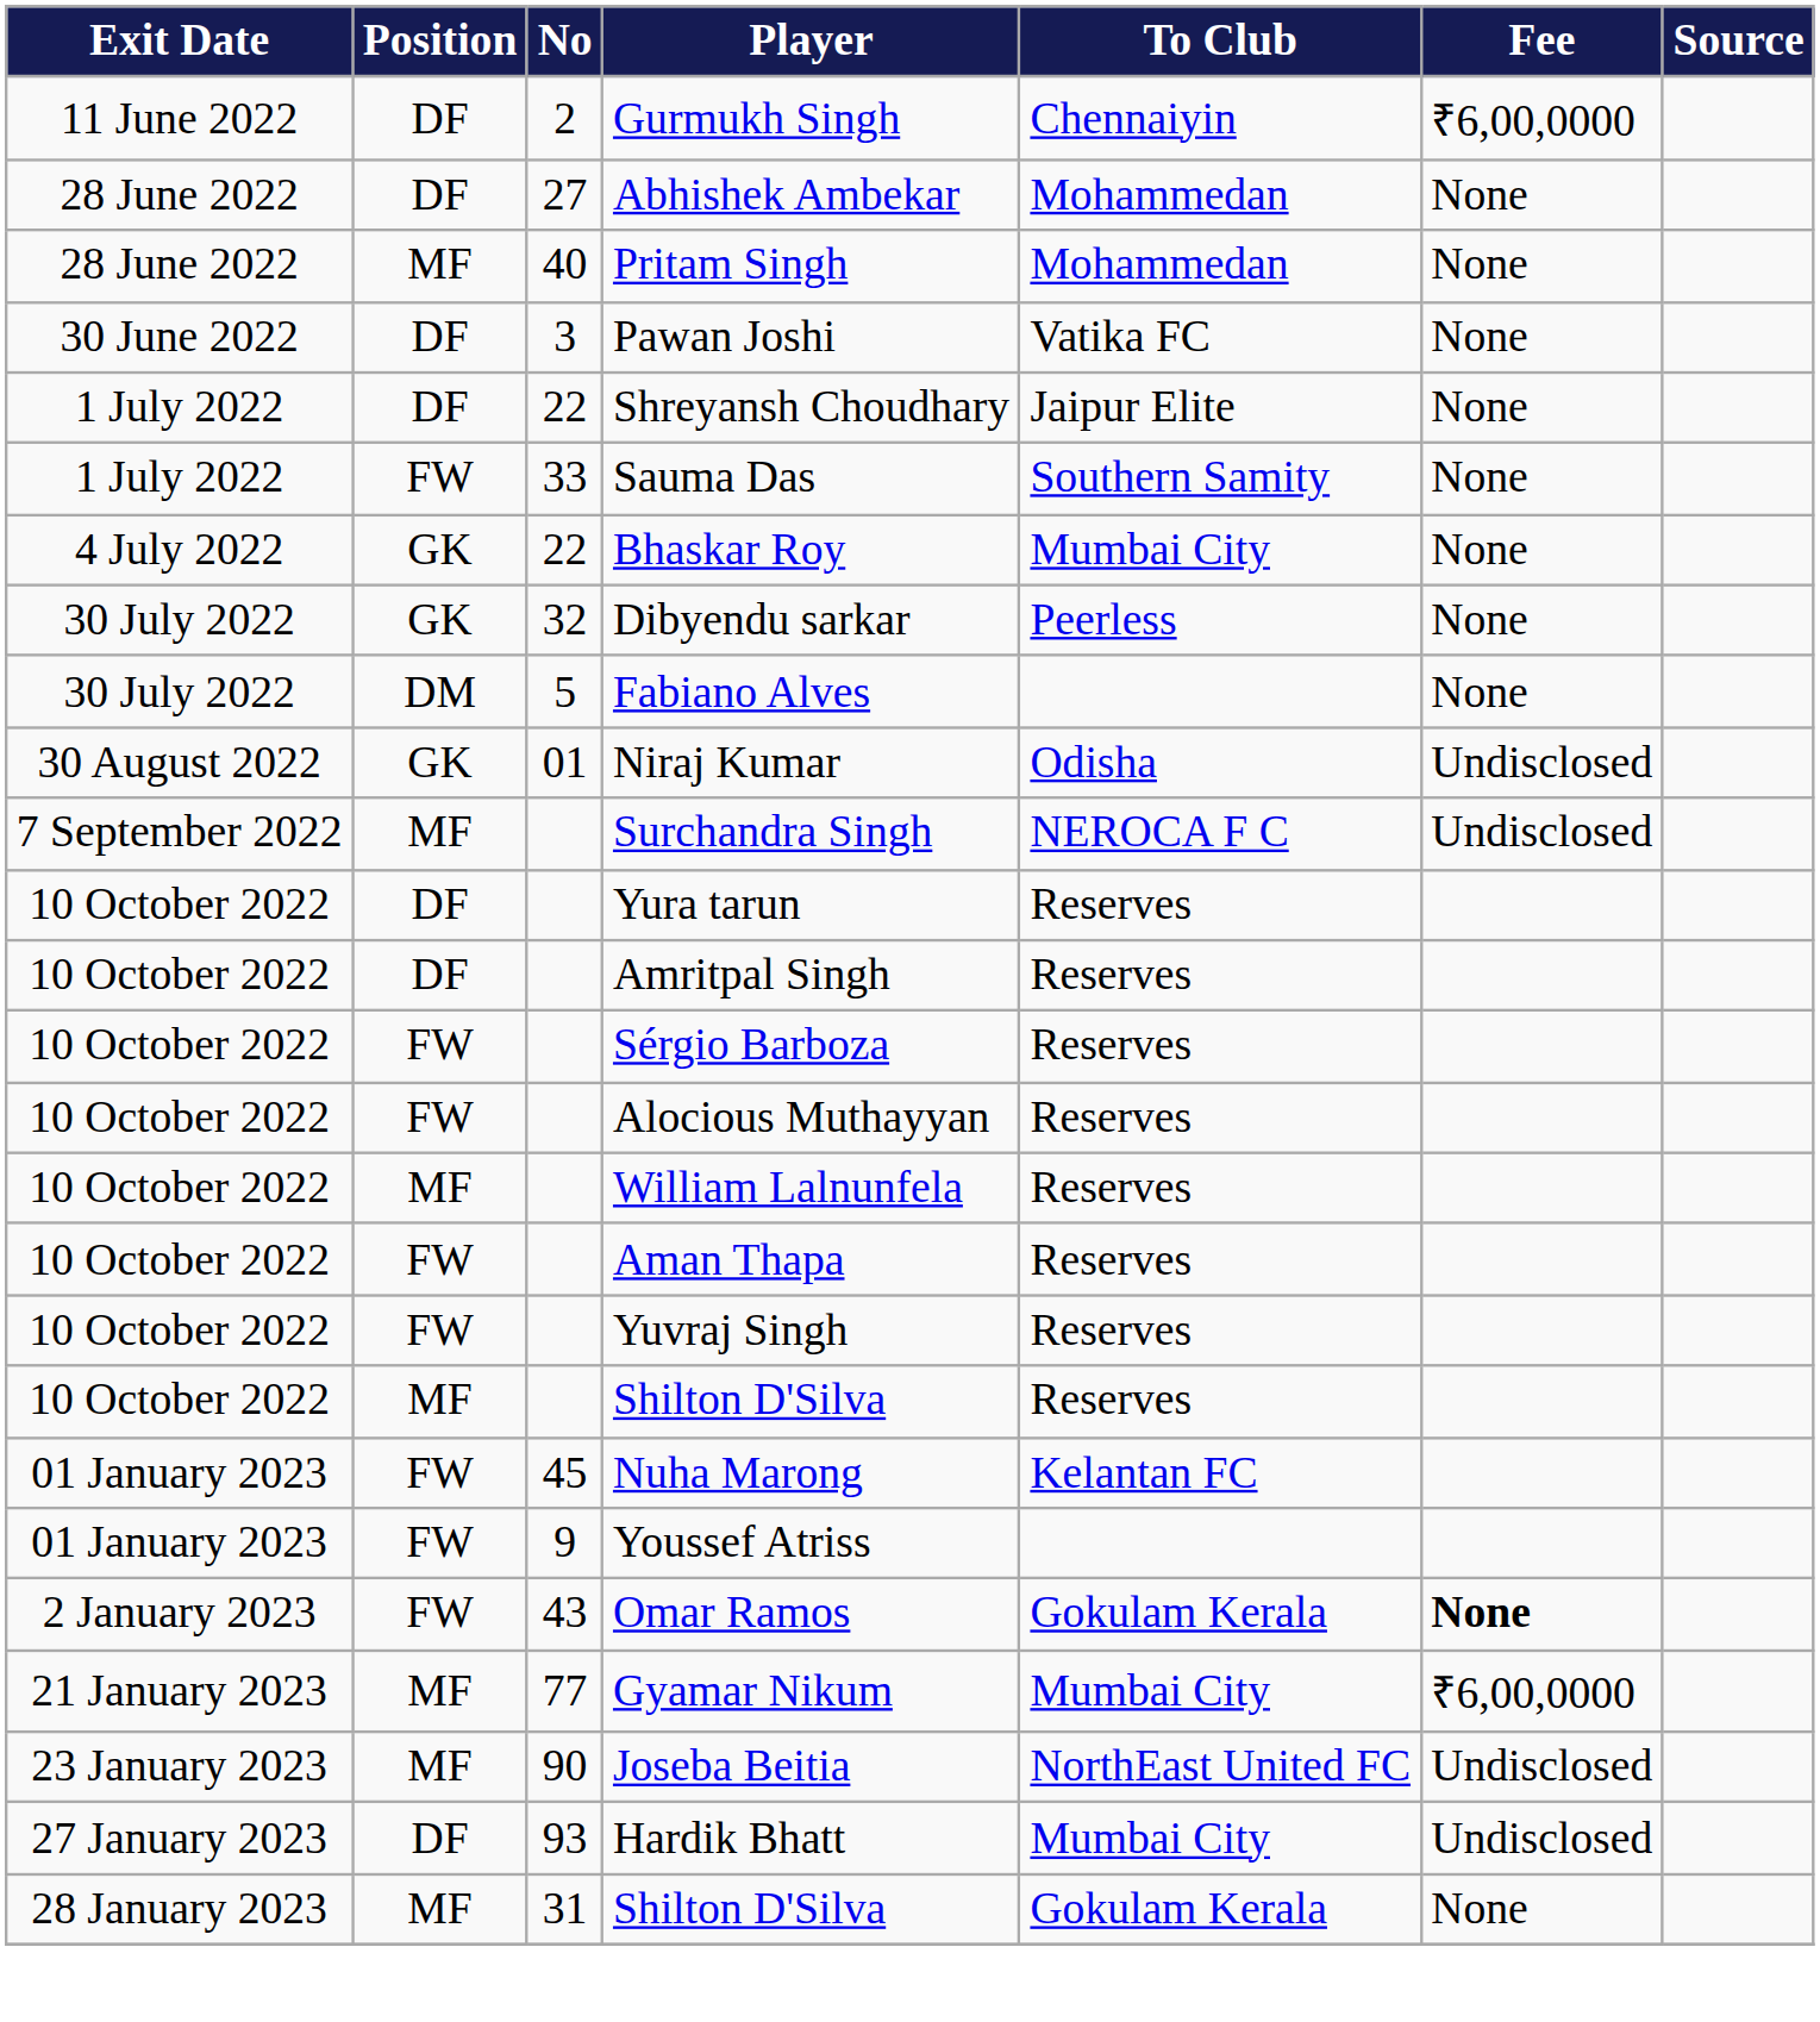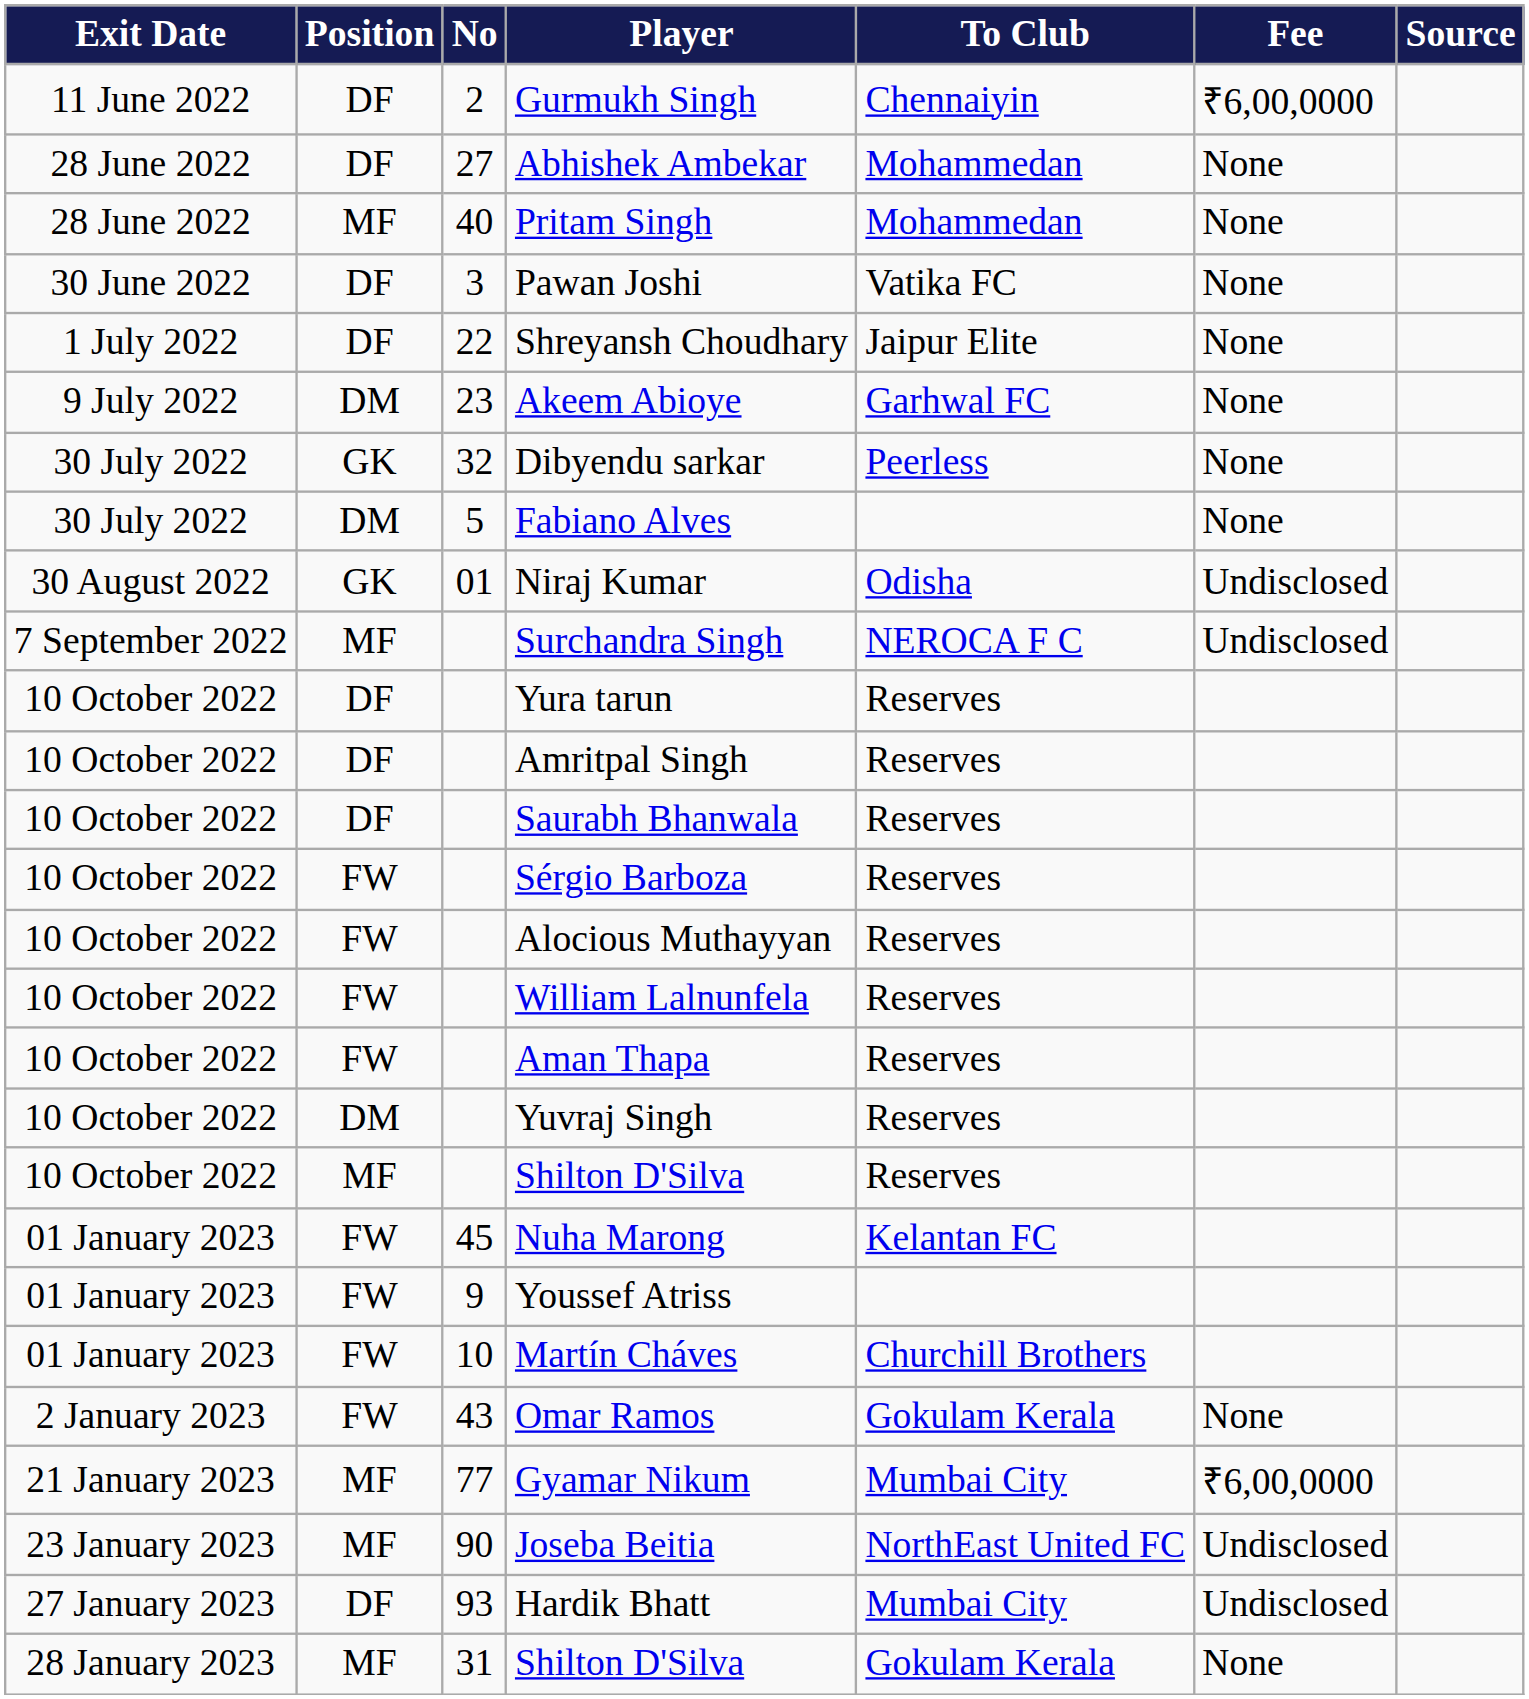- row: 1 July 2022 | FW | 33 | Sauma Das | Southern Samity | None
- row: 4 July 2022 | GK | 22 | Bhaskar Roy | Mumbai City | None
+ row: 9 July 2022 | DM | 23 | Akeem Abioye | Garhwal FC | None
+ row: 10 October 2022 | DF | Saurabh Bhanwala | Reserves
William Lalnunfela | Position: MF -> FW
Yuvraj Singh | Position: FW -> DM
+ row: 01 January 2023 | FW | 10 | Martín Cháves | Churchill Brothers
Omar Ramos | Fee: bold -> normal
